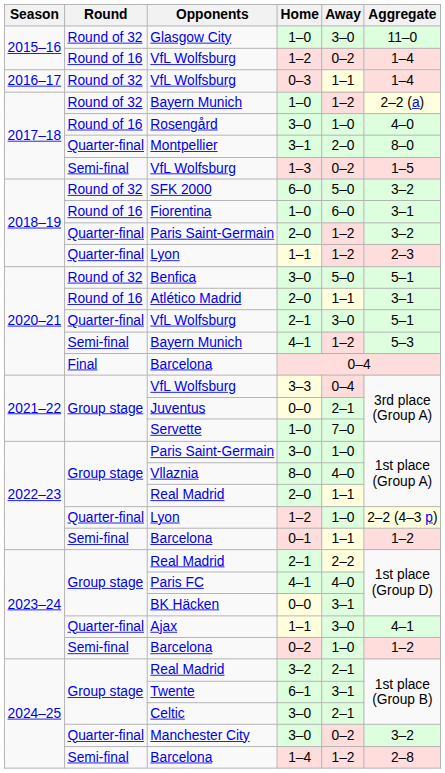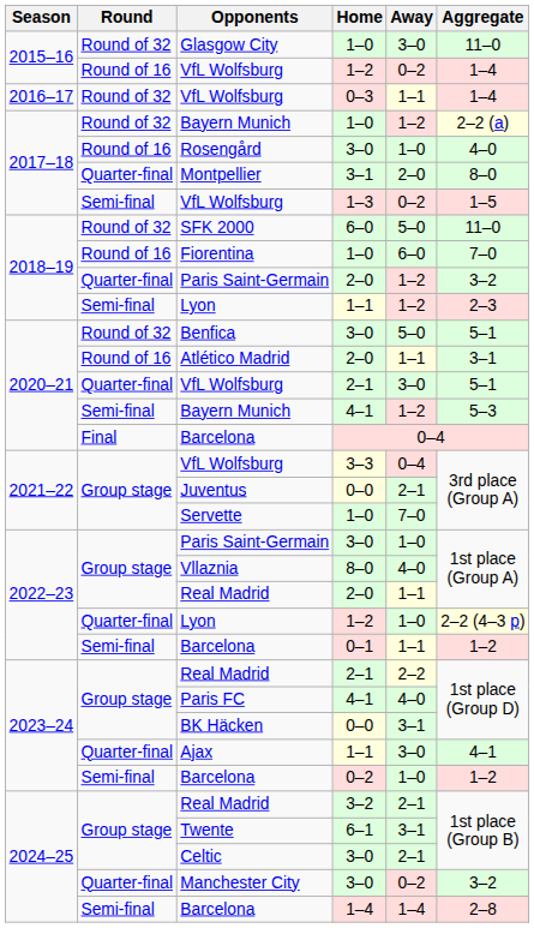SFK 2000 | Aggregate: 3–2 -> 11–0
Fiorentina | Aggregate: 3–1 -> 7–0
Lyon / 1–1 | Round: Quarter-final -> Semi-final
Barcelona / 1–4 | Away: 1–2 -> 1–4
